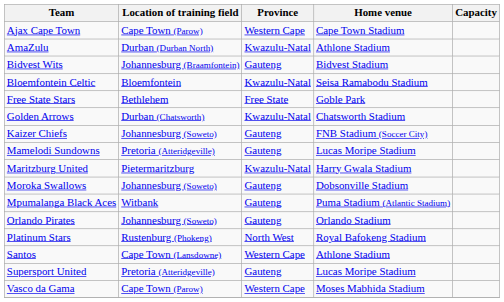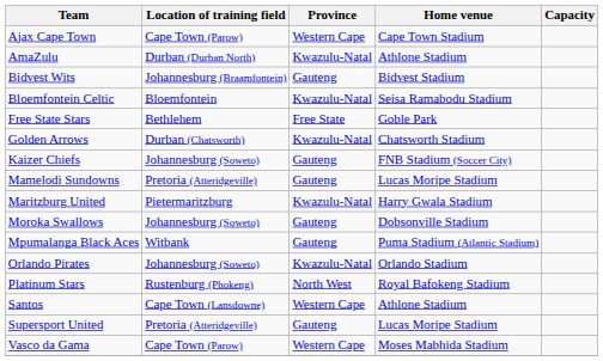Orlando Pirates | Province: Gauteng -> Kwazulu-Natal
